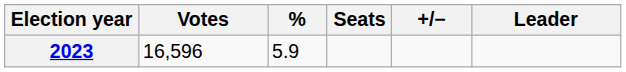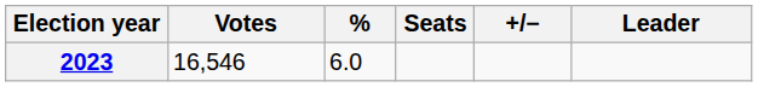2023 | Votes: 16,596 -> 16,546
2023 | %: 5.9 -> 6.0
